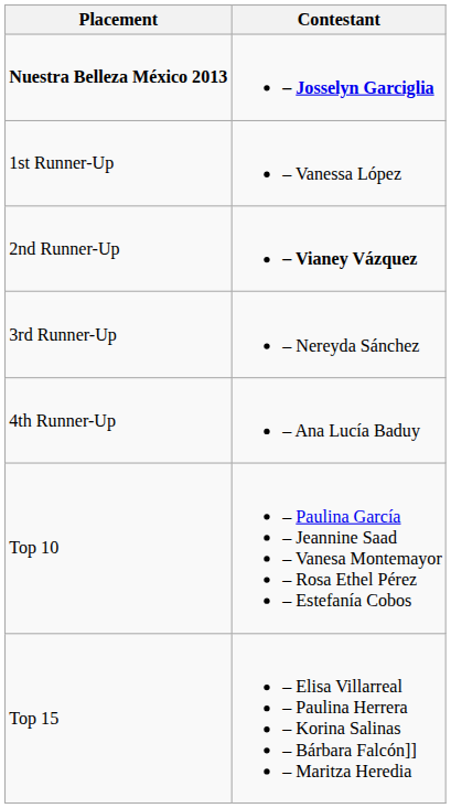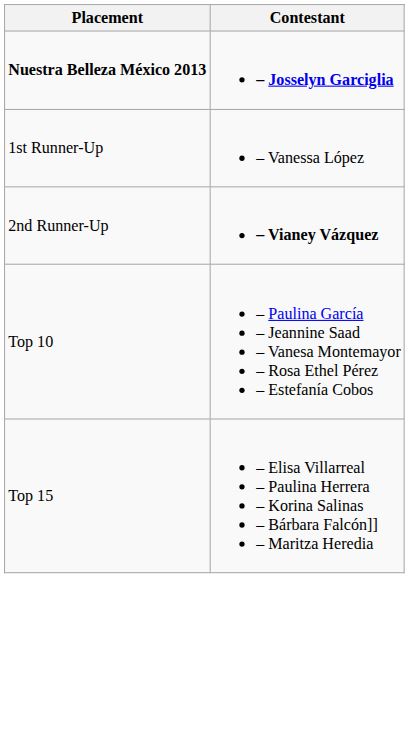- row: 3rd Runner-Up | – Nereyda Sánchez
- row: 4th Runner-Up | – Ana Lucía Baduy
